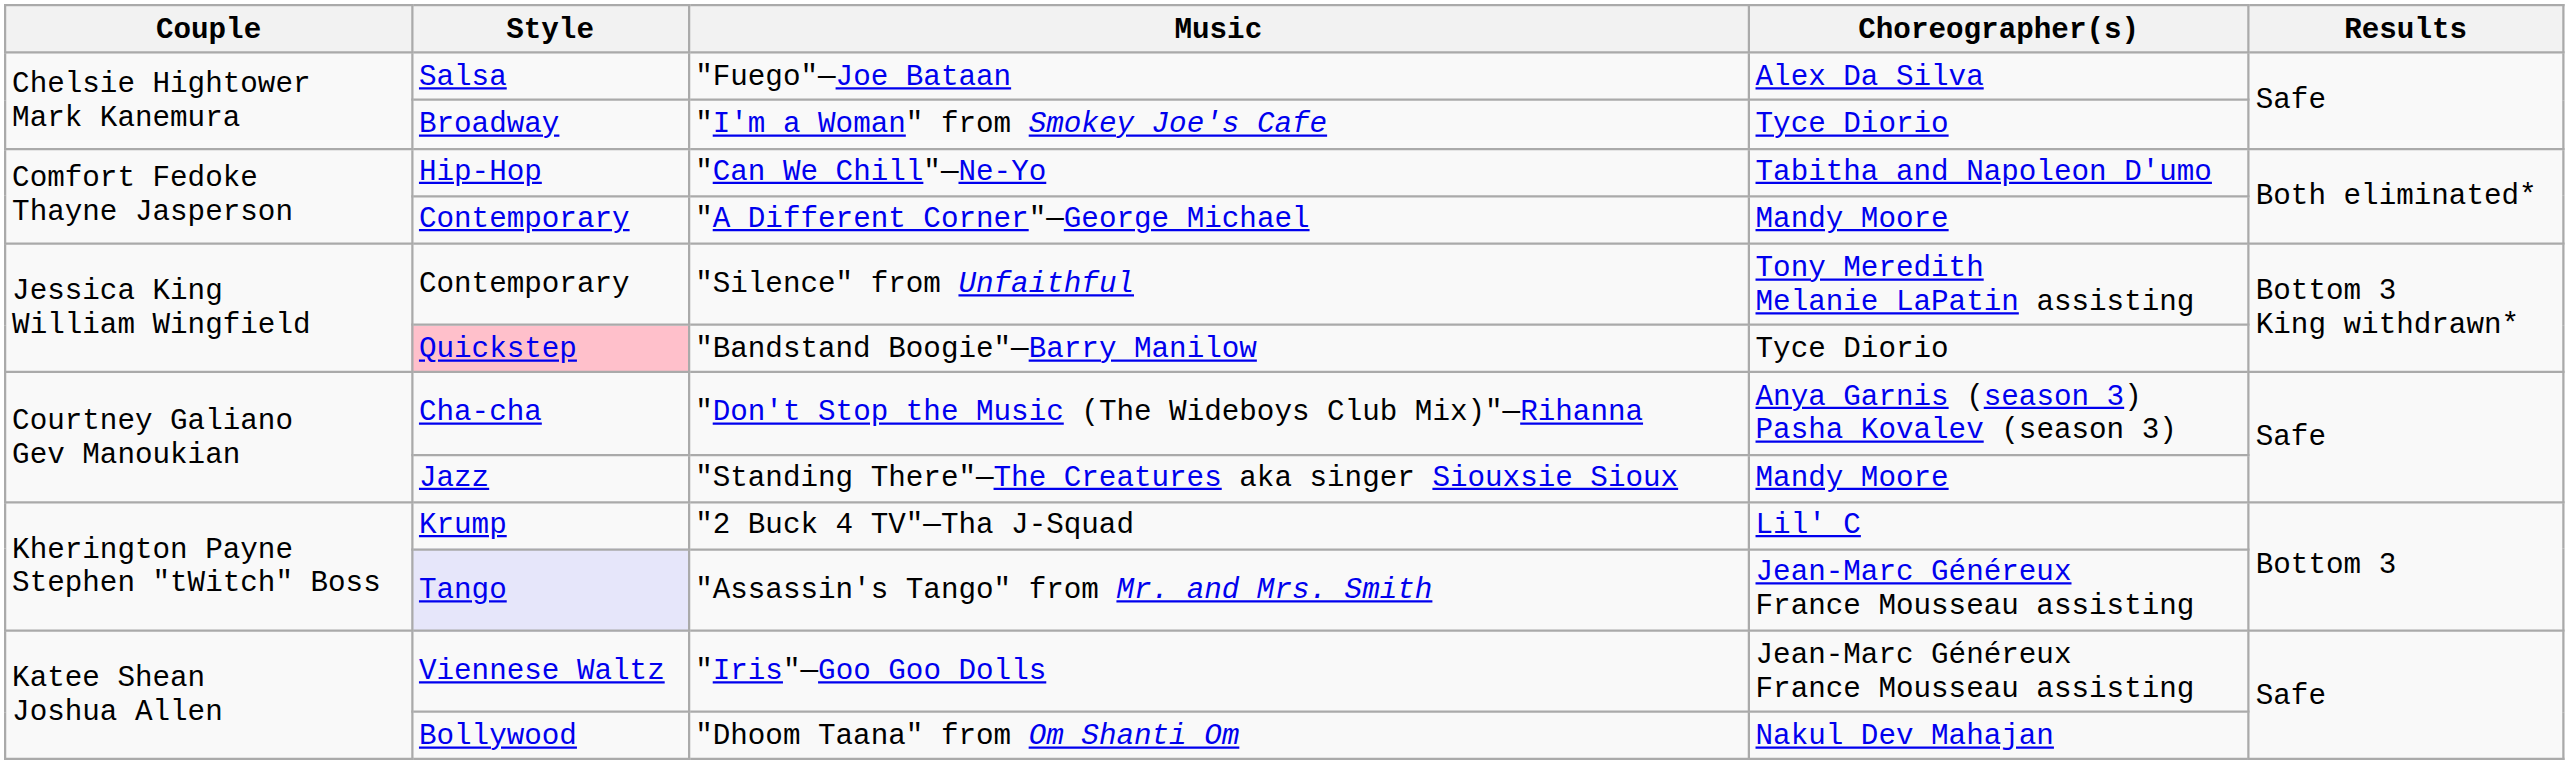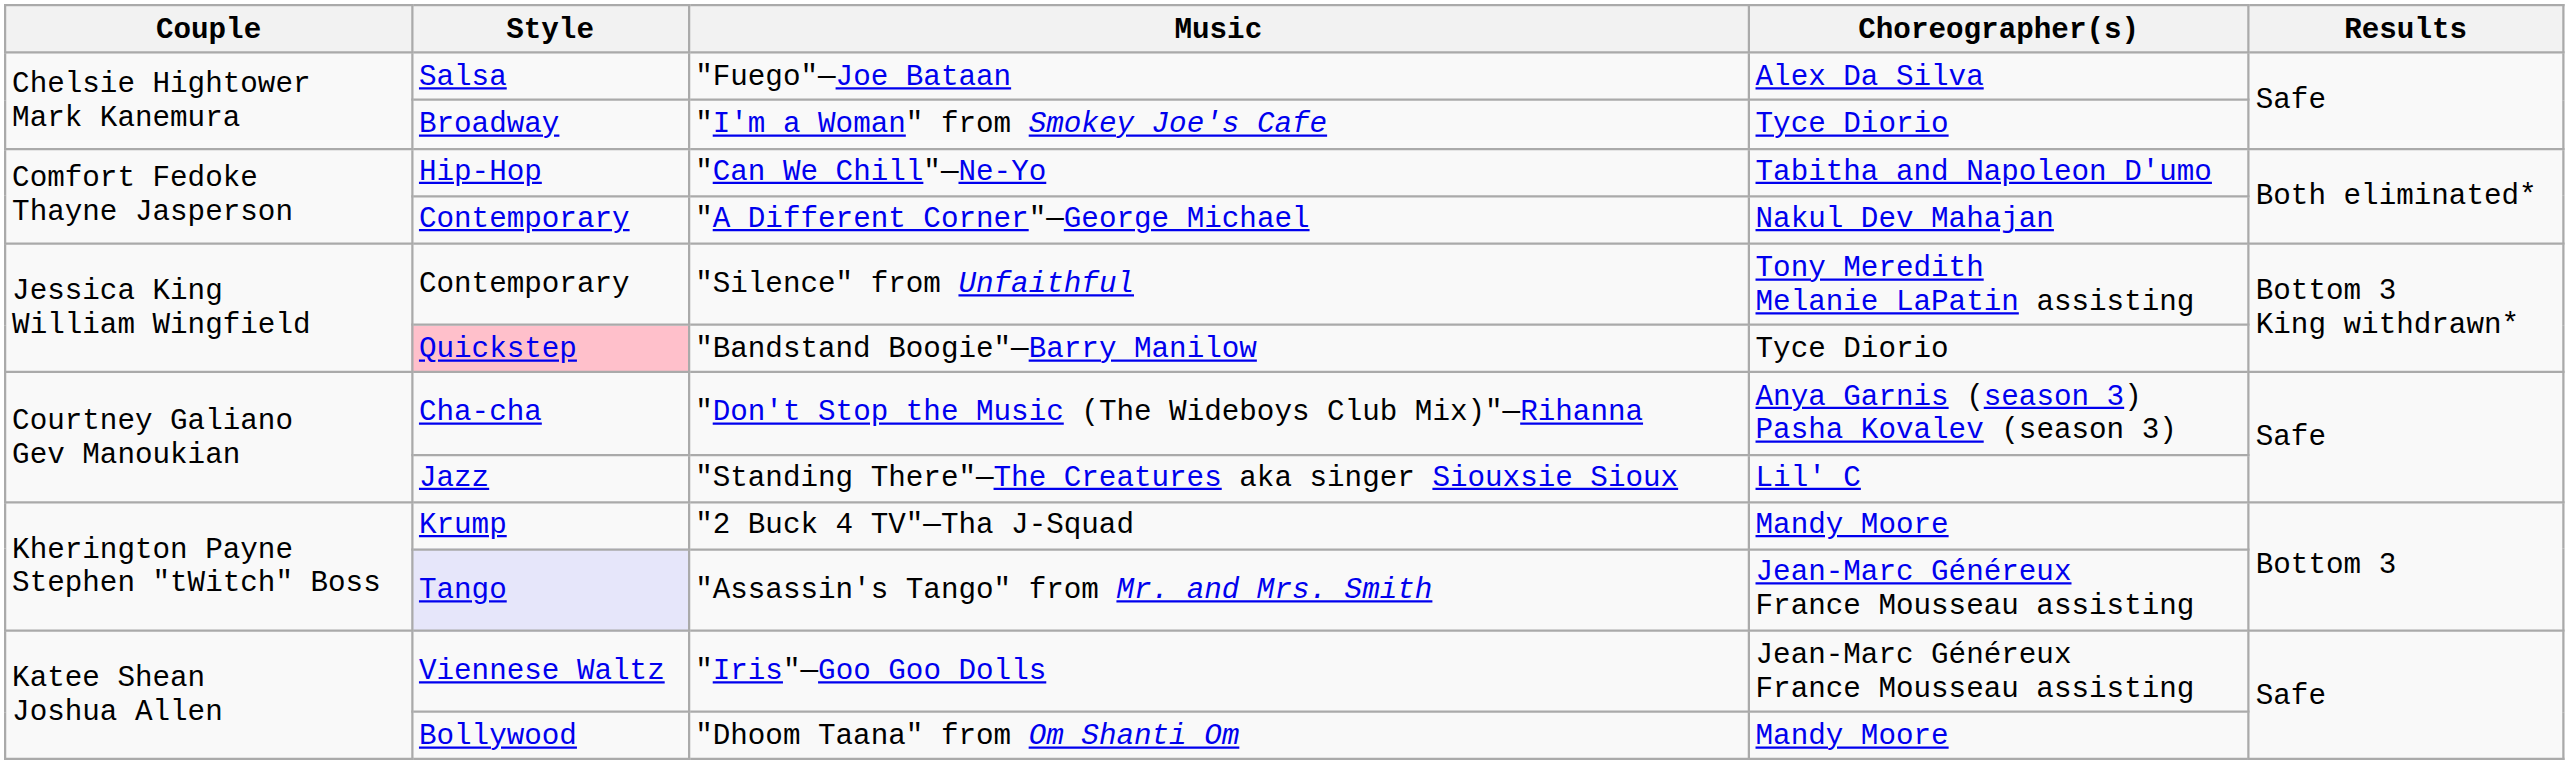"A Different Corner"—George Michael | Choreographer(s): Mandy Moore -> Nakul Dev Mahajan
"Standing There"—The Creatures aka singer Siouxsie Sioux | Choreographer(s): Mandy Moore -> Lil' C
"2 Buck 4 TV"—Tha J-Squad | Choreographer(s): Lil' C -> Mandy Moore
"Dhoom Taana" from Om Shanti Om | Choreographer(s): Nakul Dev Mahajan -> Mandy Moore
